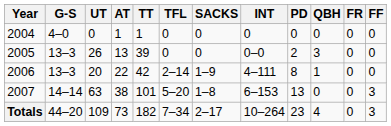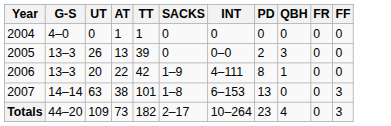- column: TFL | 0 | 0 | 2–14 | 5–20 | 7–34
